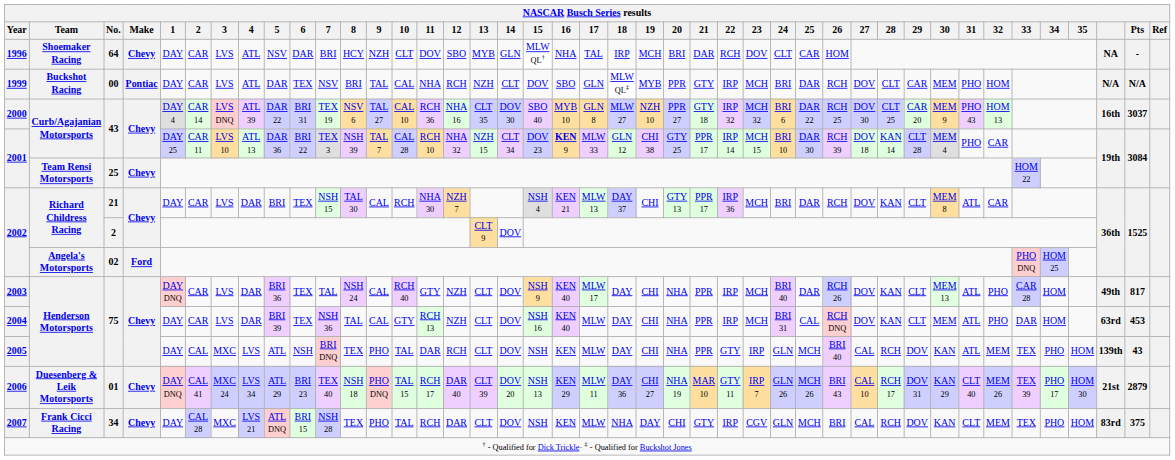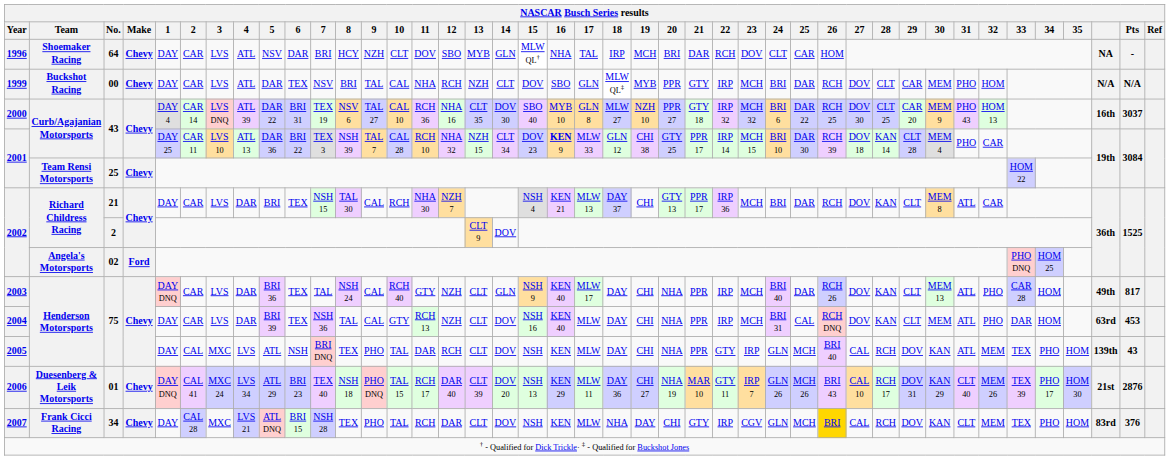1999 | Make: Pontiac -> Chevy
2003 | 14: DOV -> GLN
2006 | Pts: 2879 -> 2876
2007 | 26: no background -> gold background
2007 | Pts: 375 -> 376
